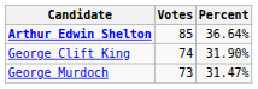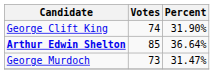rows swapped: Arthur Edwin Shelton <-> George Clift King
